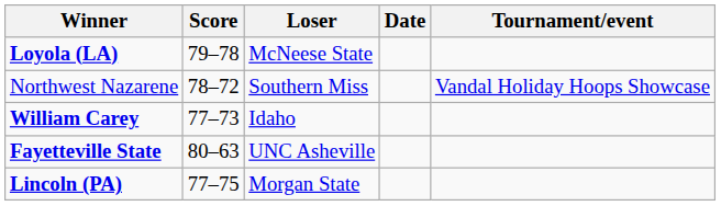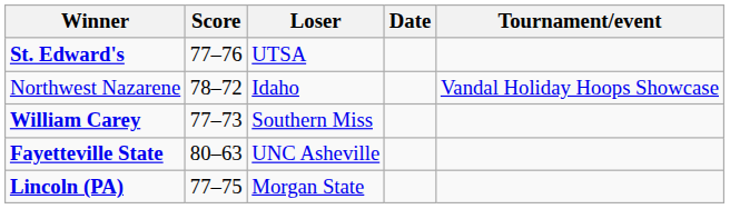+ row: St. Edward's | 77–76 | UTSA
- row: Loyola (LA) | 79–78 | McNeese State
Northwest Nazarene | Loser: Southern Miss -> Idaho
William Carey | Loser: Idaho -> Southern Miss
